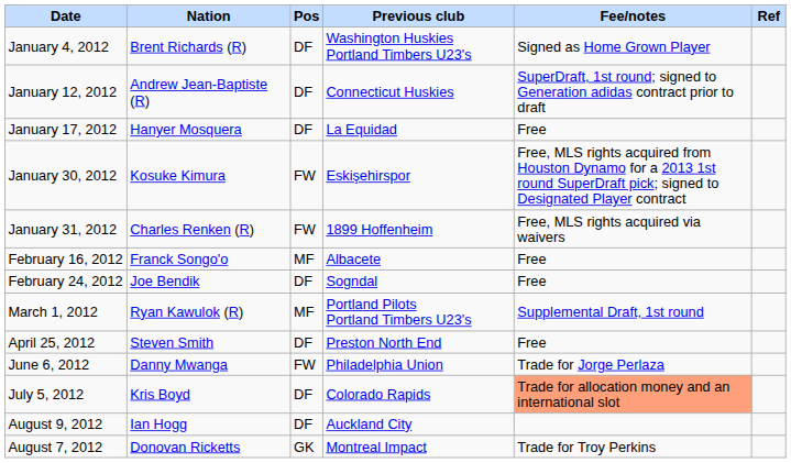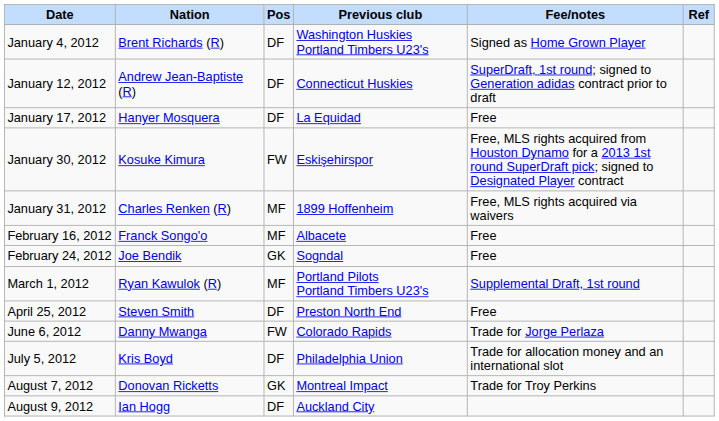January 31, 2012 | Pos: FW -> MF
February 24, 2012 | Pos: DF -> GK
June 6, 2012 | Previous club: Philadelphia Union -> Colorado Rapids
July 5, 2012 | Previous club: Colorado Rapids -> Philadelphia Union
July 5, 2012 | Fee/notes: lightsalmon background -> no background
rows swapped: August 7, 2012 <-> August 9, 2012
